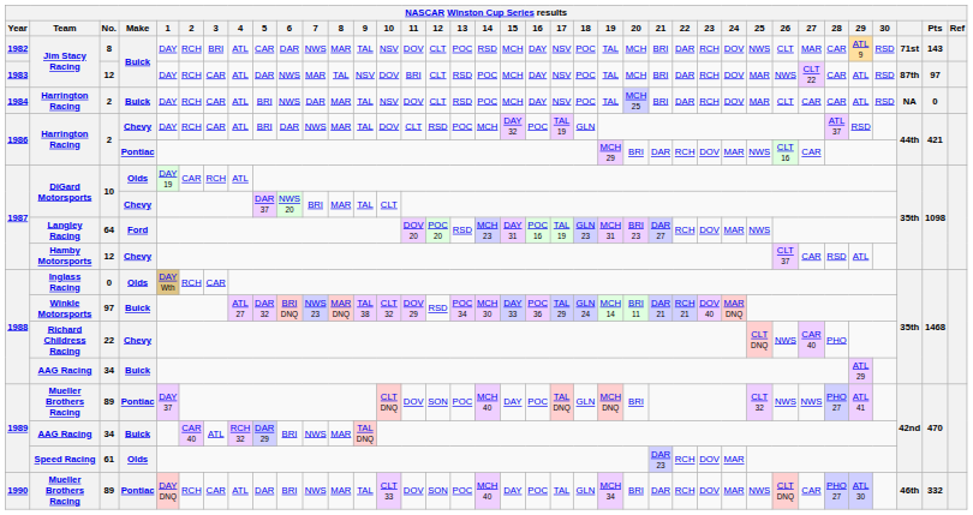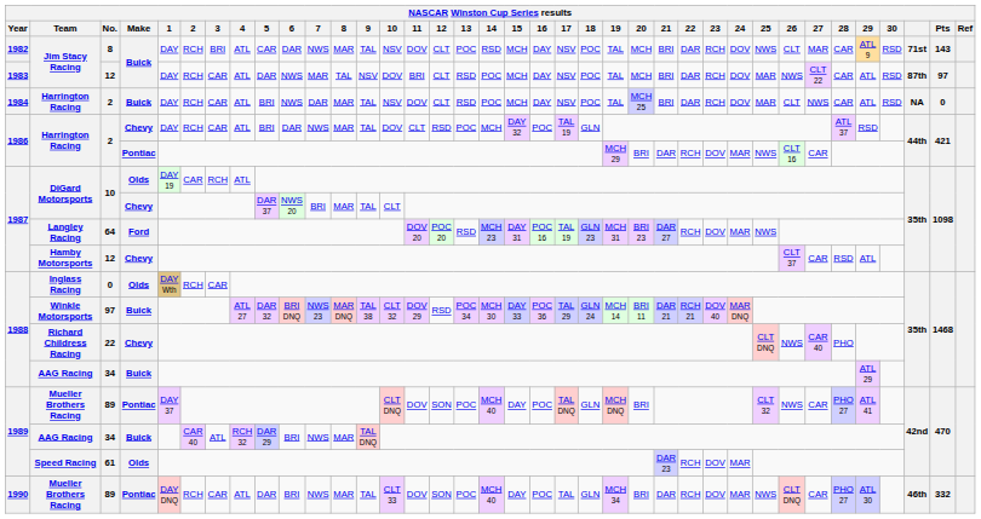1984 / Harrington Racing | 27: CAR -> NWS
1989 / Mueller Brothers Racing | 27: NWS -> CAR
